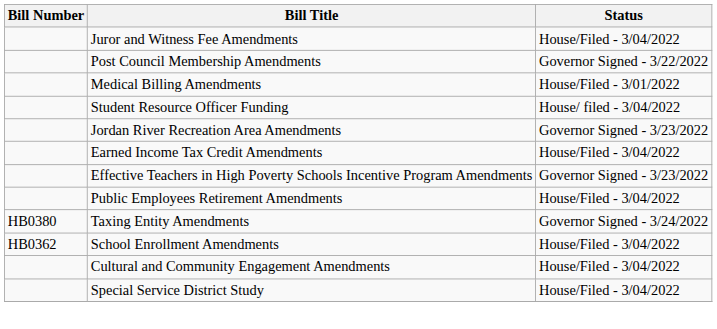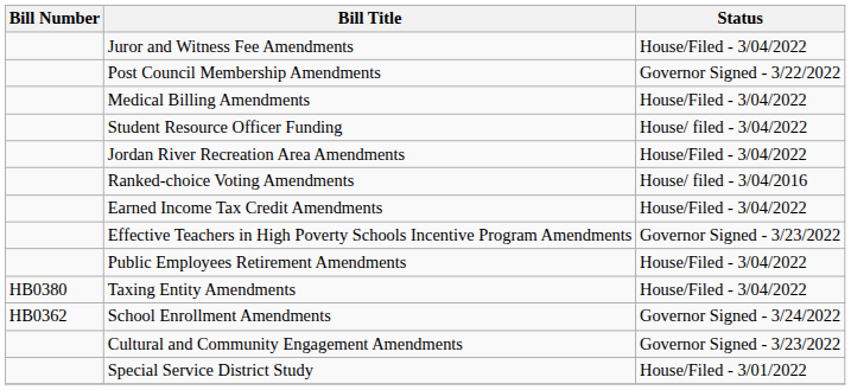Medical Billing Amendments | Status: House/Filed - 3/01/2022 -> House/Filed - 3/04/2022
Jordan River Recreation Area Amendments | Status: Governor Signed - 3/23/2022 -> House/Filed - 3/04/2022
+ row: Ranked-choice Voting Amendments | House/ filed - 3/04/2016
Taxing Entity Amendments | Status: Governor Signed - 3/24/2022 -> House/Filed - 3/04/2022
School Enrollment Amendments | Status: House/Filed - 3/04/2022 -> Governor Signed - 3/24/2022
Cultural and Community Engagement Amendments | Status: House/Filed - 3/04/2022 -> Governor Signed - 3/23/2022
Special Service District Study | Status: House/Filed - 3/04/2022 -> House/Filed - 3/01/2022
